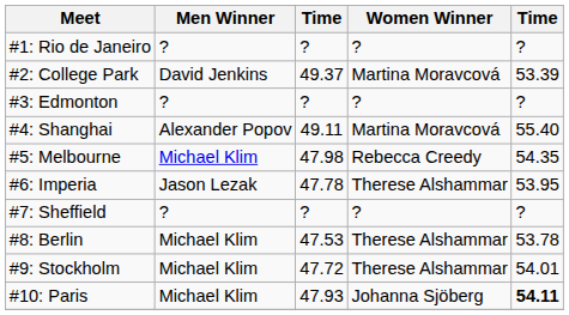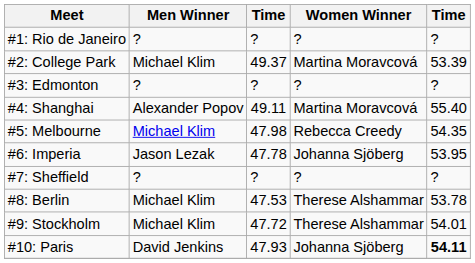#2: College Park | Men Winner: David Jenkins -> Michael Klim
#6: Imperia | Women Winner: Therese Alshammar -> Johanna Sjöberg
#10: Paris | Men Winner: Michael Klim -> David Jenkins
